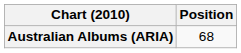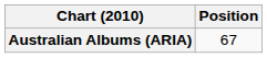Australian Albums (ARIA) | Position: 68 -> 67
